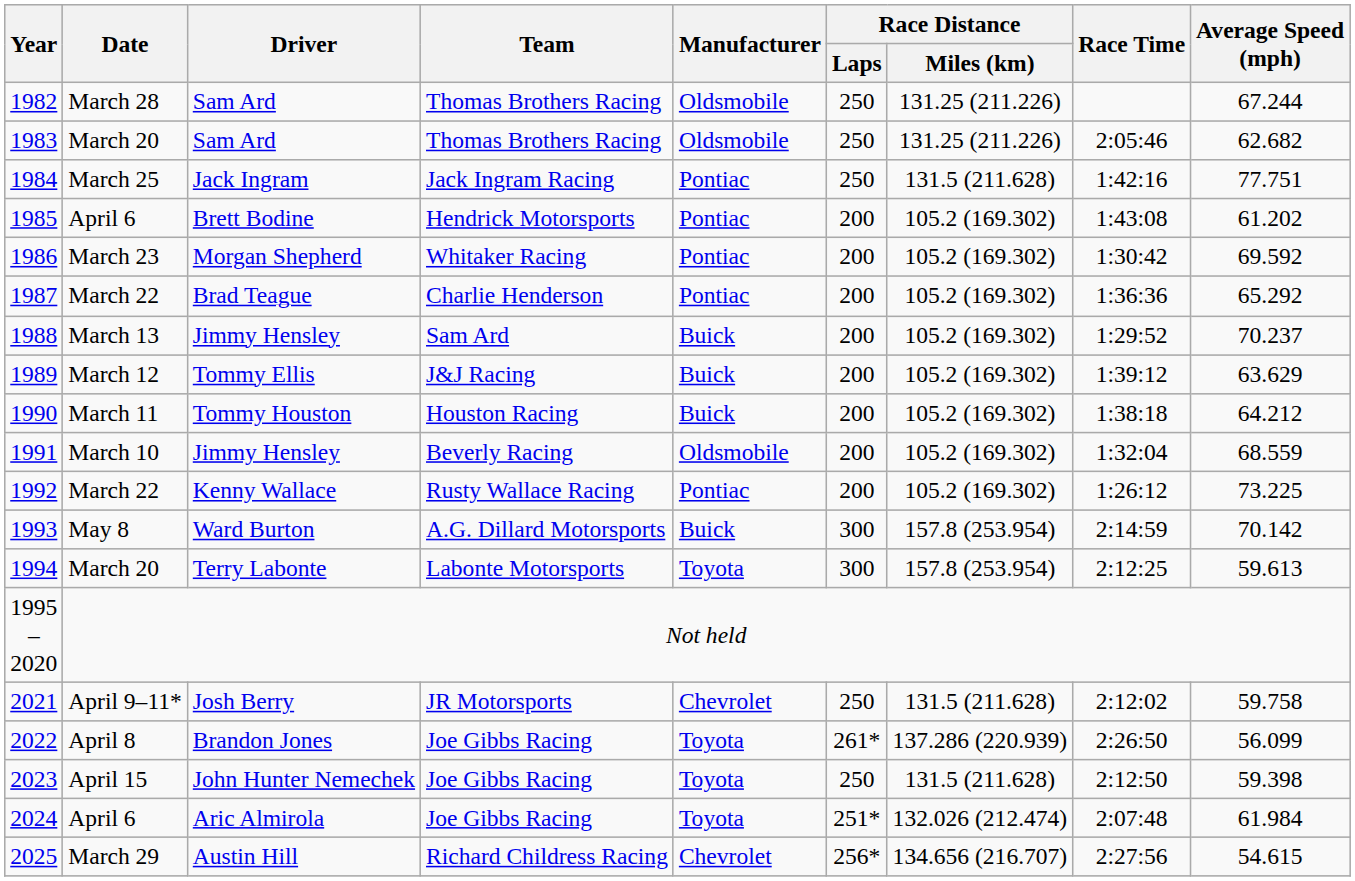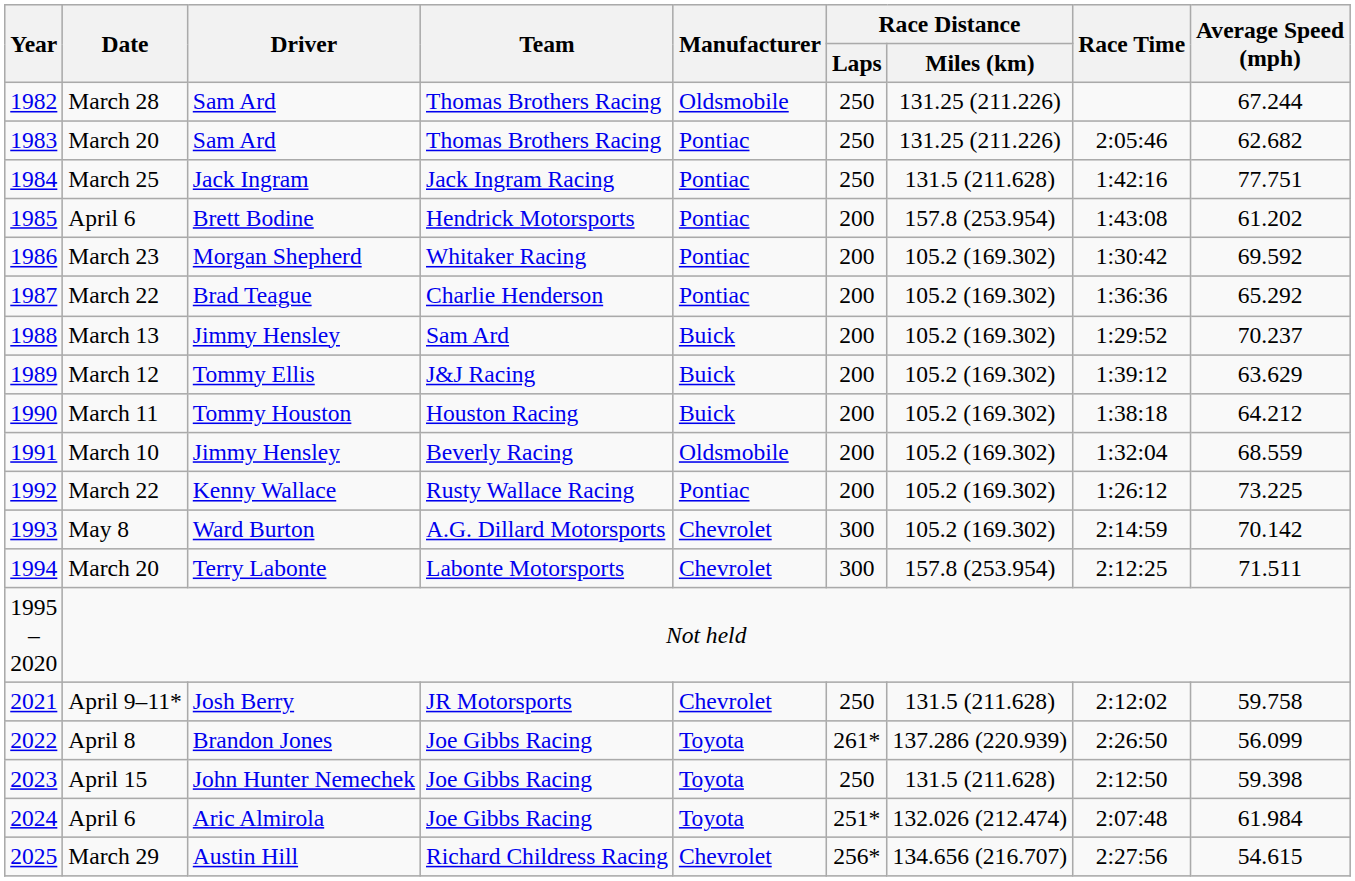1983 | Manufacturer: Oldsmobile -> Pontiac
1985 | Race Distance / Miles (km): 105.2 (169.302) -> 157.8 (253.954)
1993 | Manufacturer: Buick -> Chevrolet
1993 | Race Distance / Miles (km): 157.8 (253.954) -> 105.2 (169.302)
1994 | Manufacturer: Toyota -> Chevrolet
1994 | Average Speed (mph): 59.613 -> 71.511
